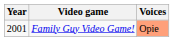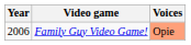Family Guy Video Game! | Year: 2001 -> 2006
